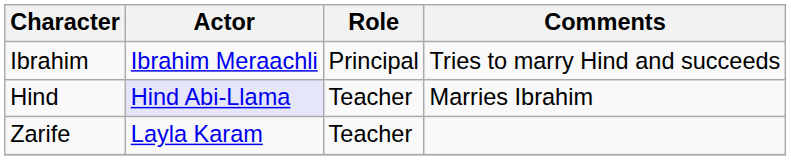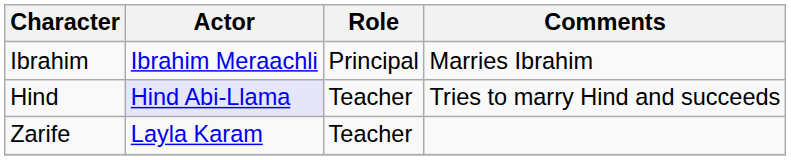Ibrahim | Comments: Tries to marry Hind and succeeds -> Marries Ibrahim
Hind | Comments: Marries Ibrahim -> Tries to marry Hind and succeeds
